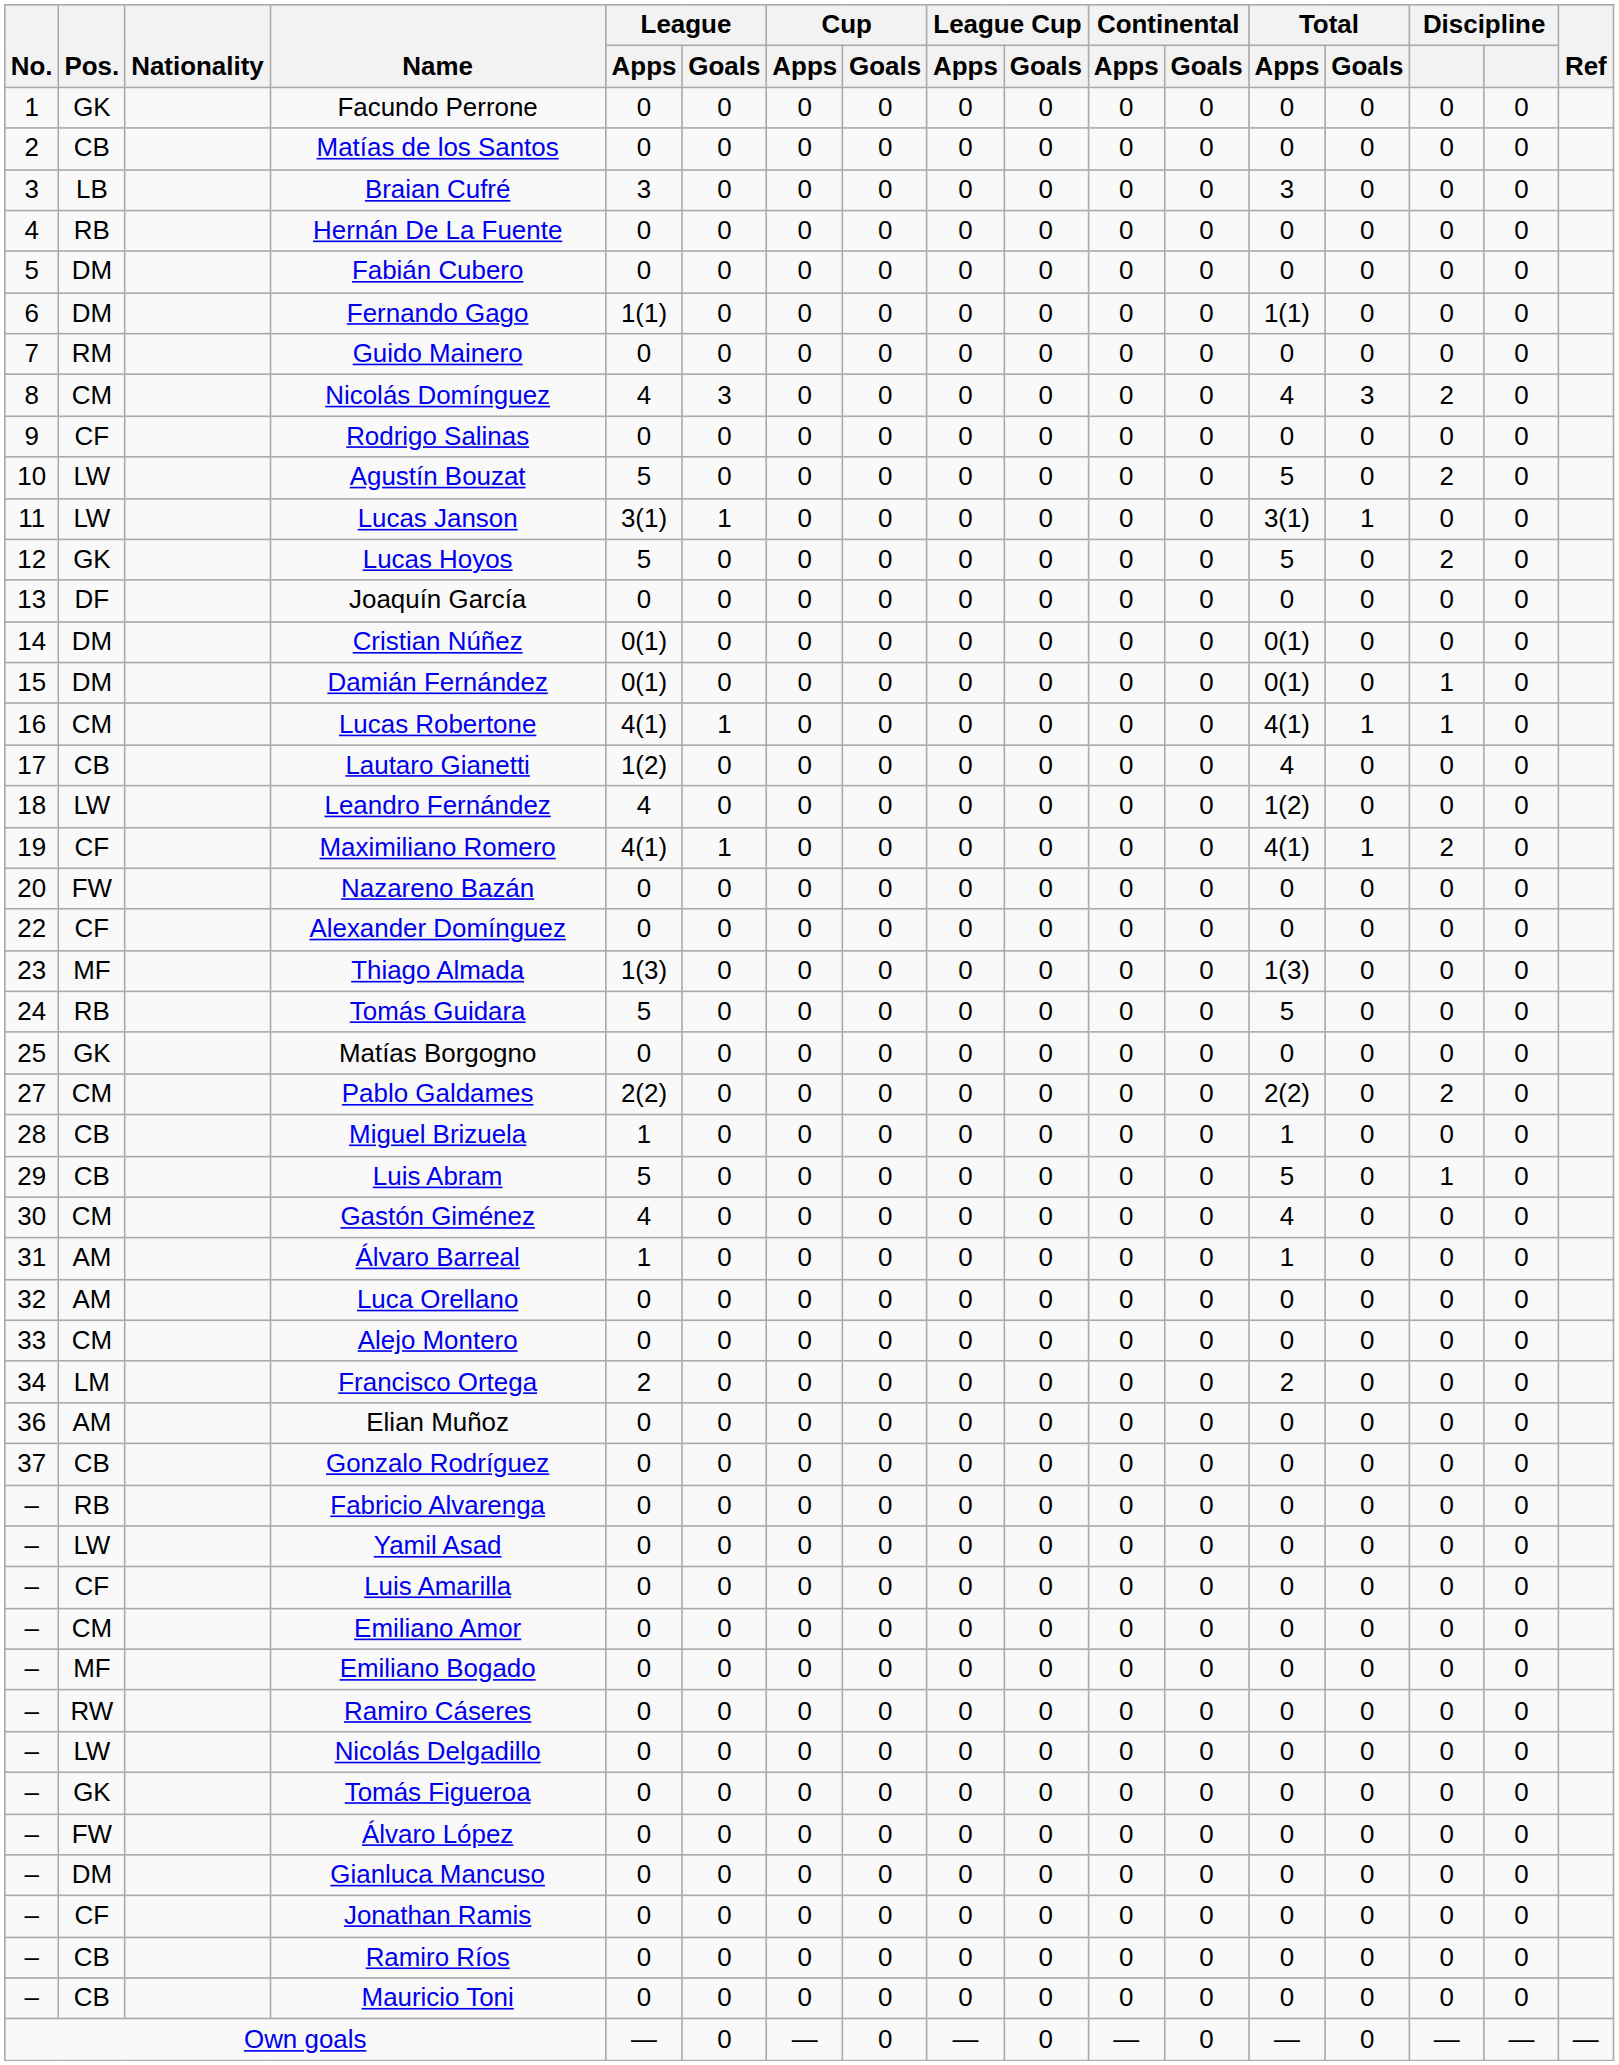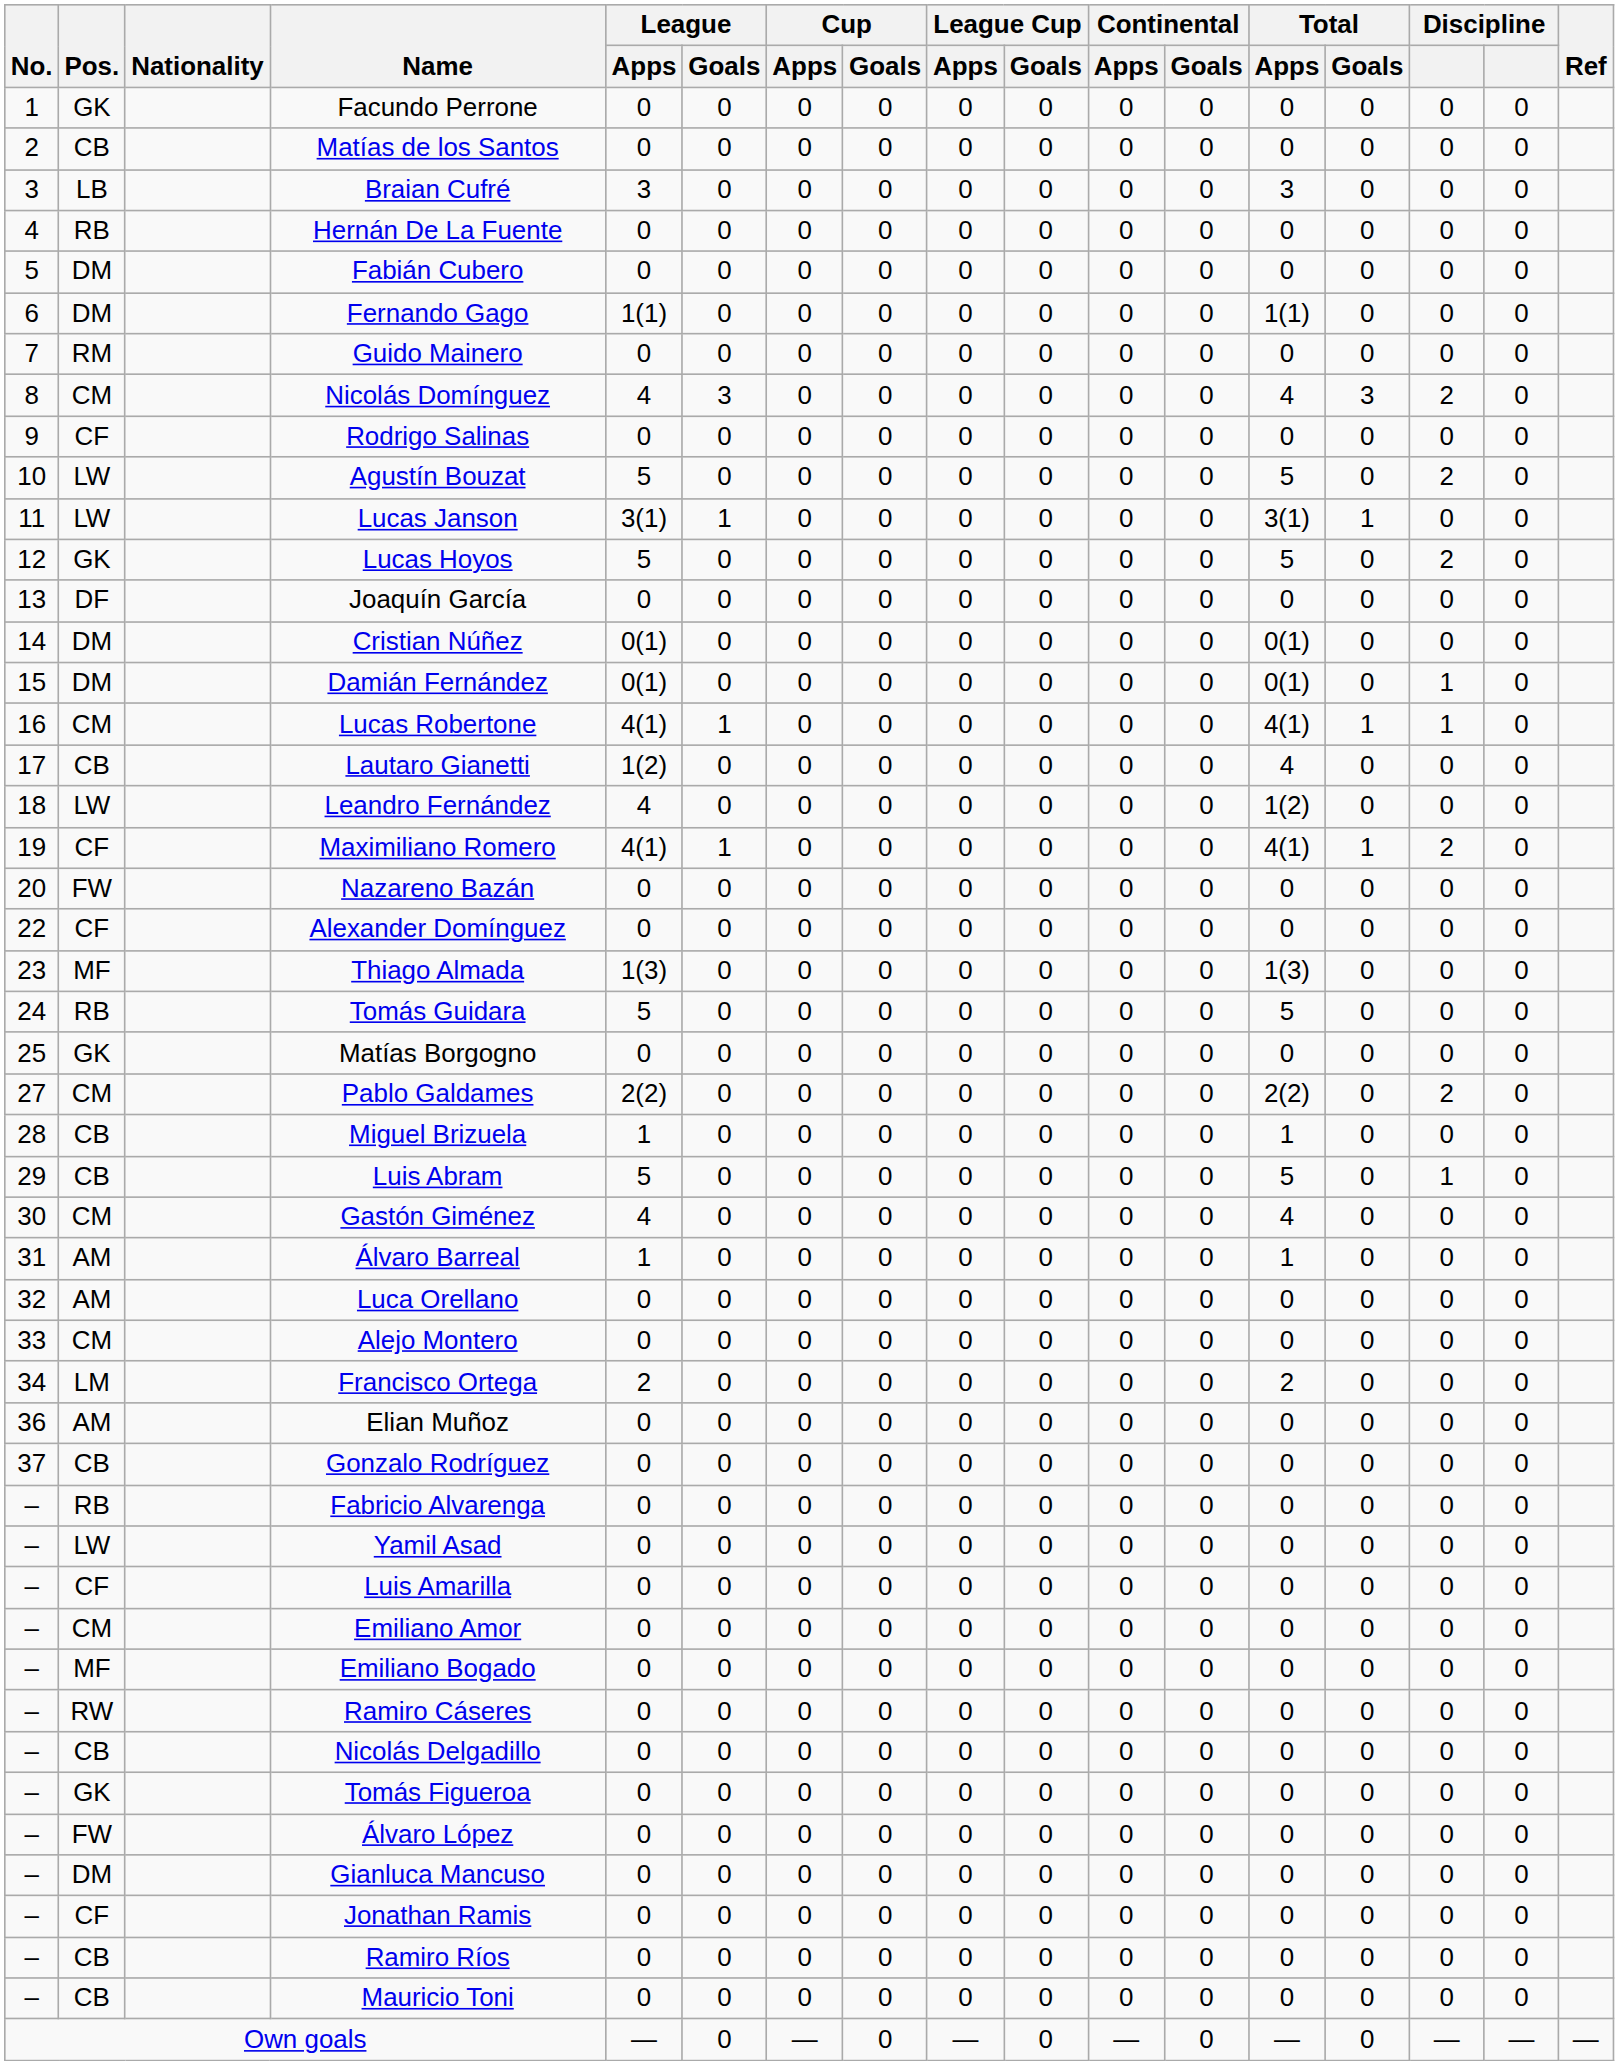Nicolás Delgadillo | Pos.: LW -> CB
